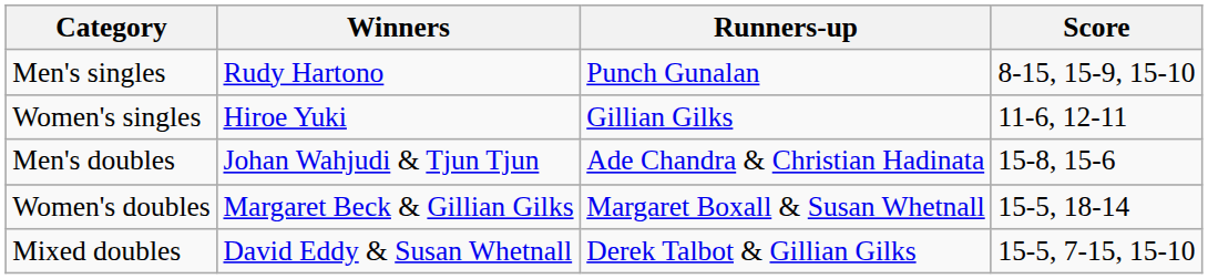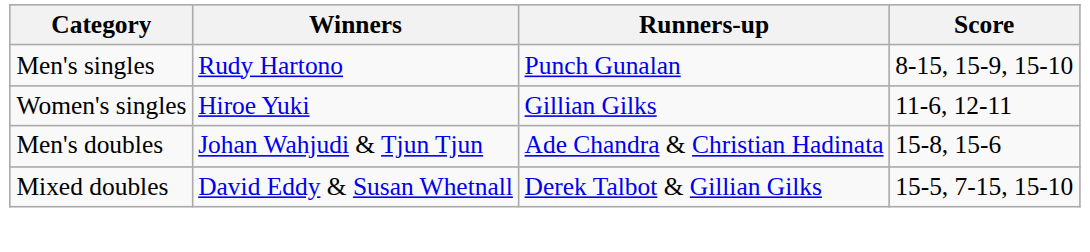- row: Women's doubles | Margaret Beck & Gillian Gilks | Margaret Boxall & Susan Whetnall | 15-5, 18-14
